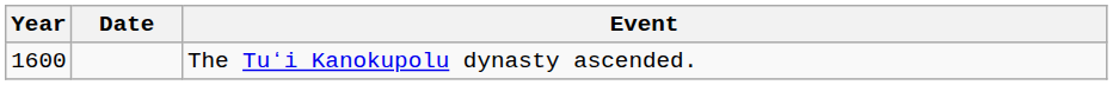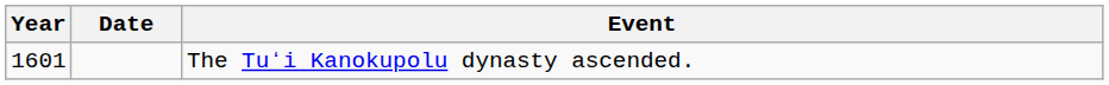The Tuʻi Kanokupolu dynasty ascended. | Year: 1600 -> 1601
